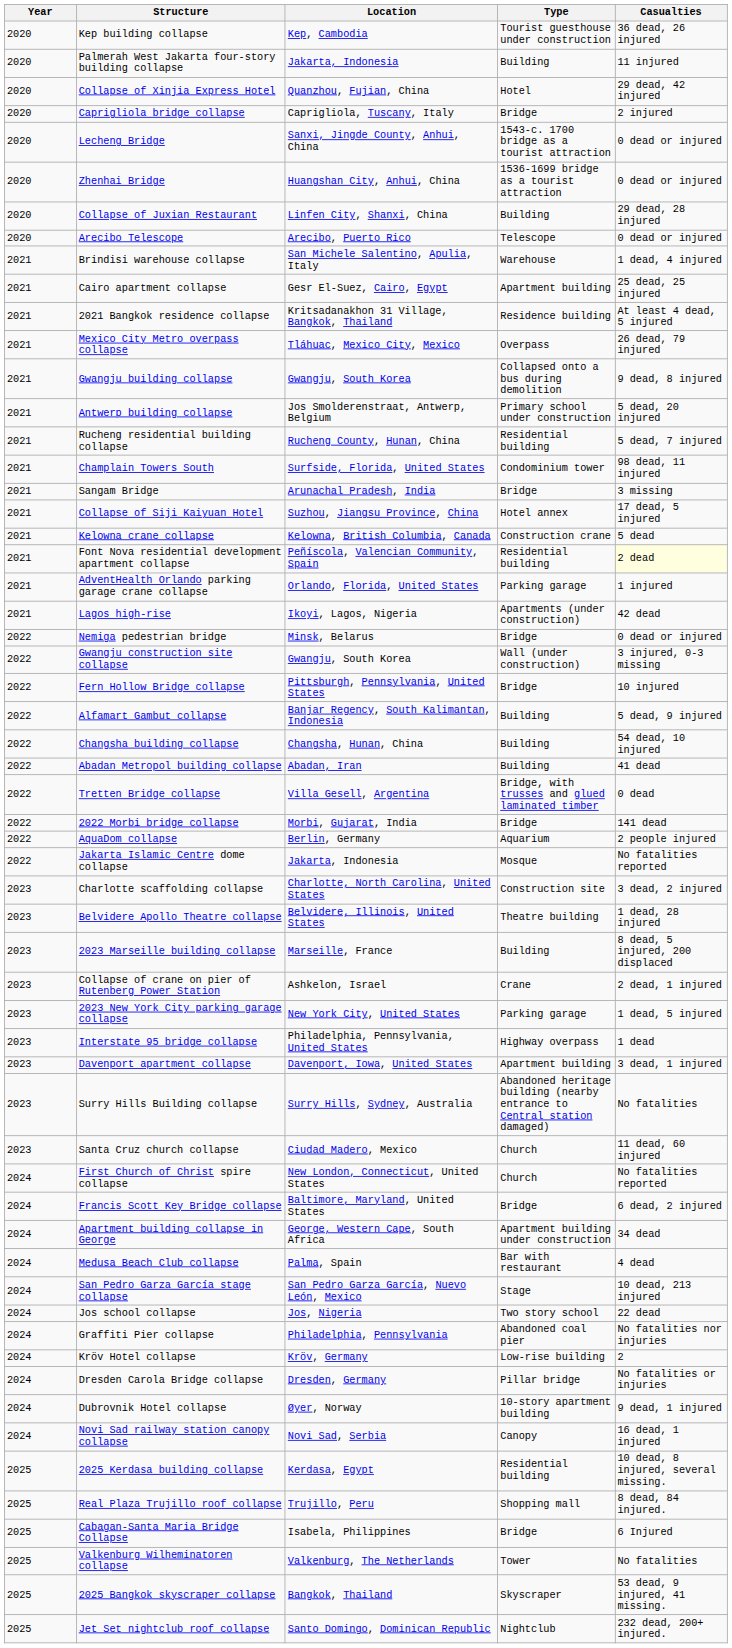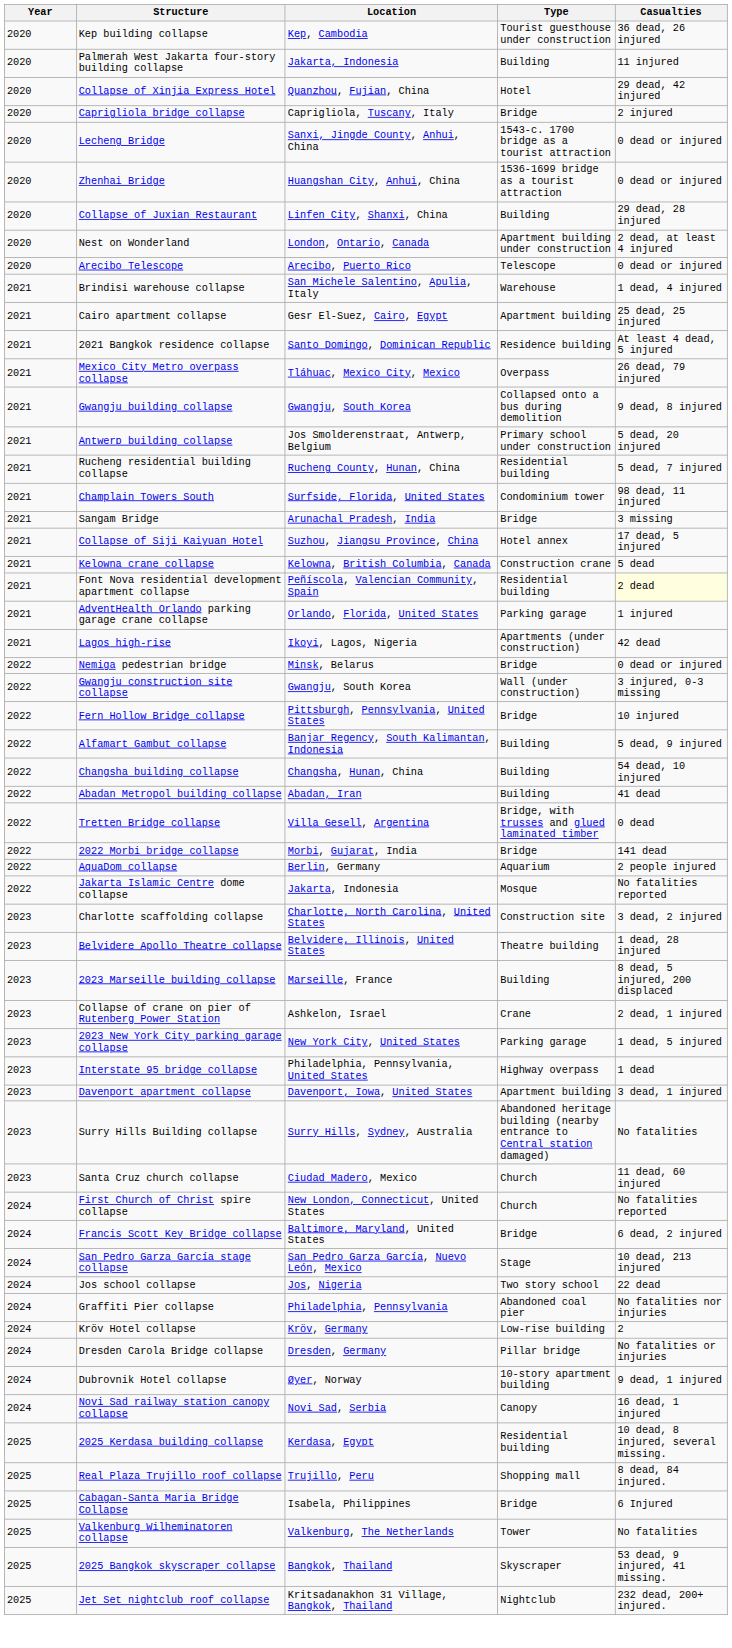+ row: 2020 | Nest on Wonderland | London, Ontario, Canada | Apartment building under construction | 2 dead, at least 4 injured
2021 Bangkok residence collapse | Location: Kritsadanakhon 31 Village, Bangkok, Thailand -> Santo Domingo, Dominican Republic
- row: 2024 | Apartment building collapse in George | George, Western Cape, South Africa | Apartment building under construction | 34 dead
- row: 2024 | Medusa Beach Club collapse | Palma, Spain | Bar with restaurant | 4 dead
Jet Set nightclub roof collapse | Location: Santo Domingo, Dominican Republic -> Kritsadanakhon 31 Village, Bangkok, Thailand
